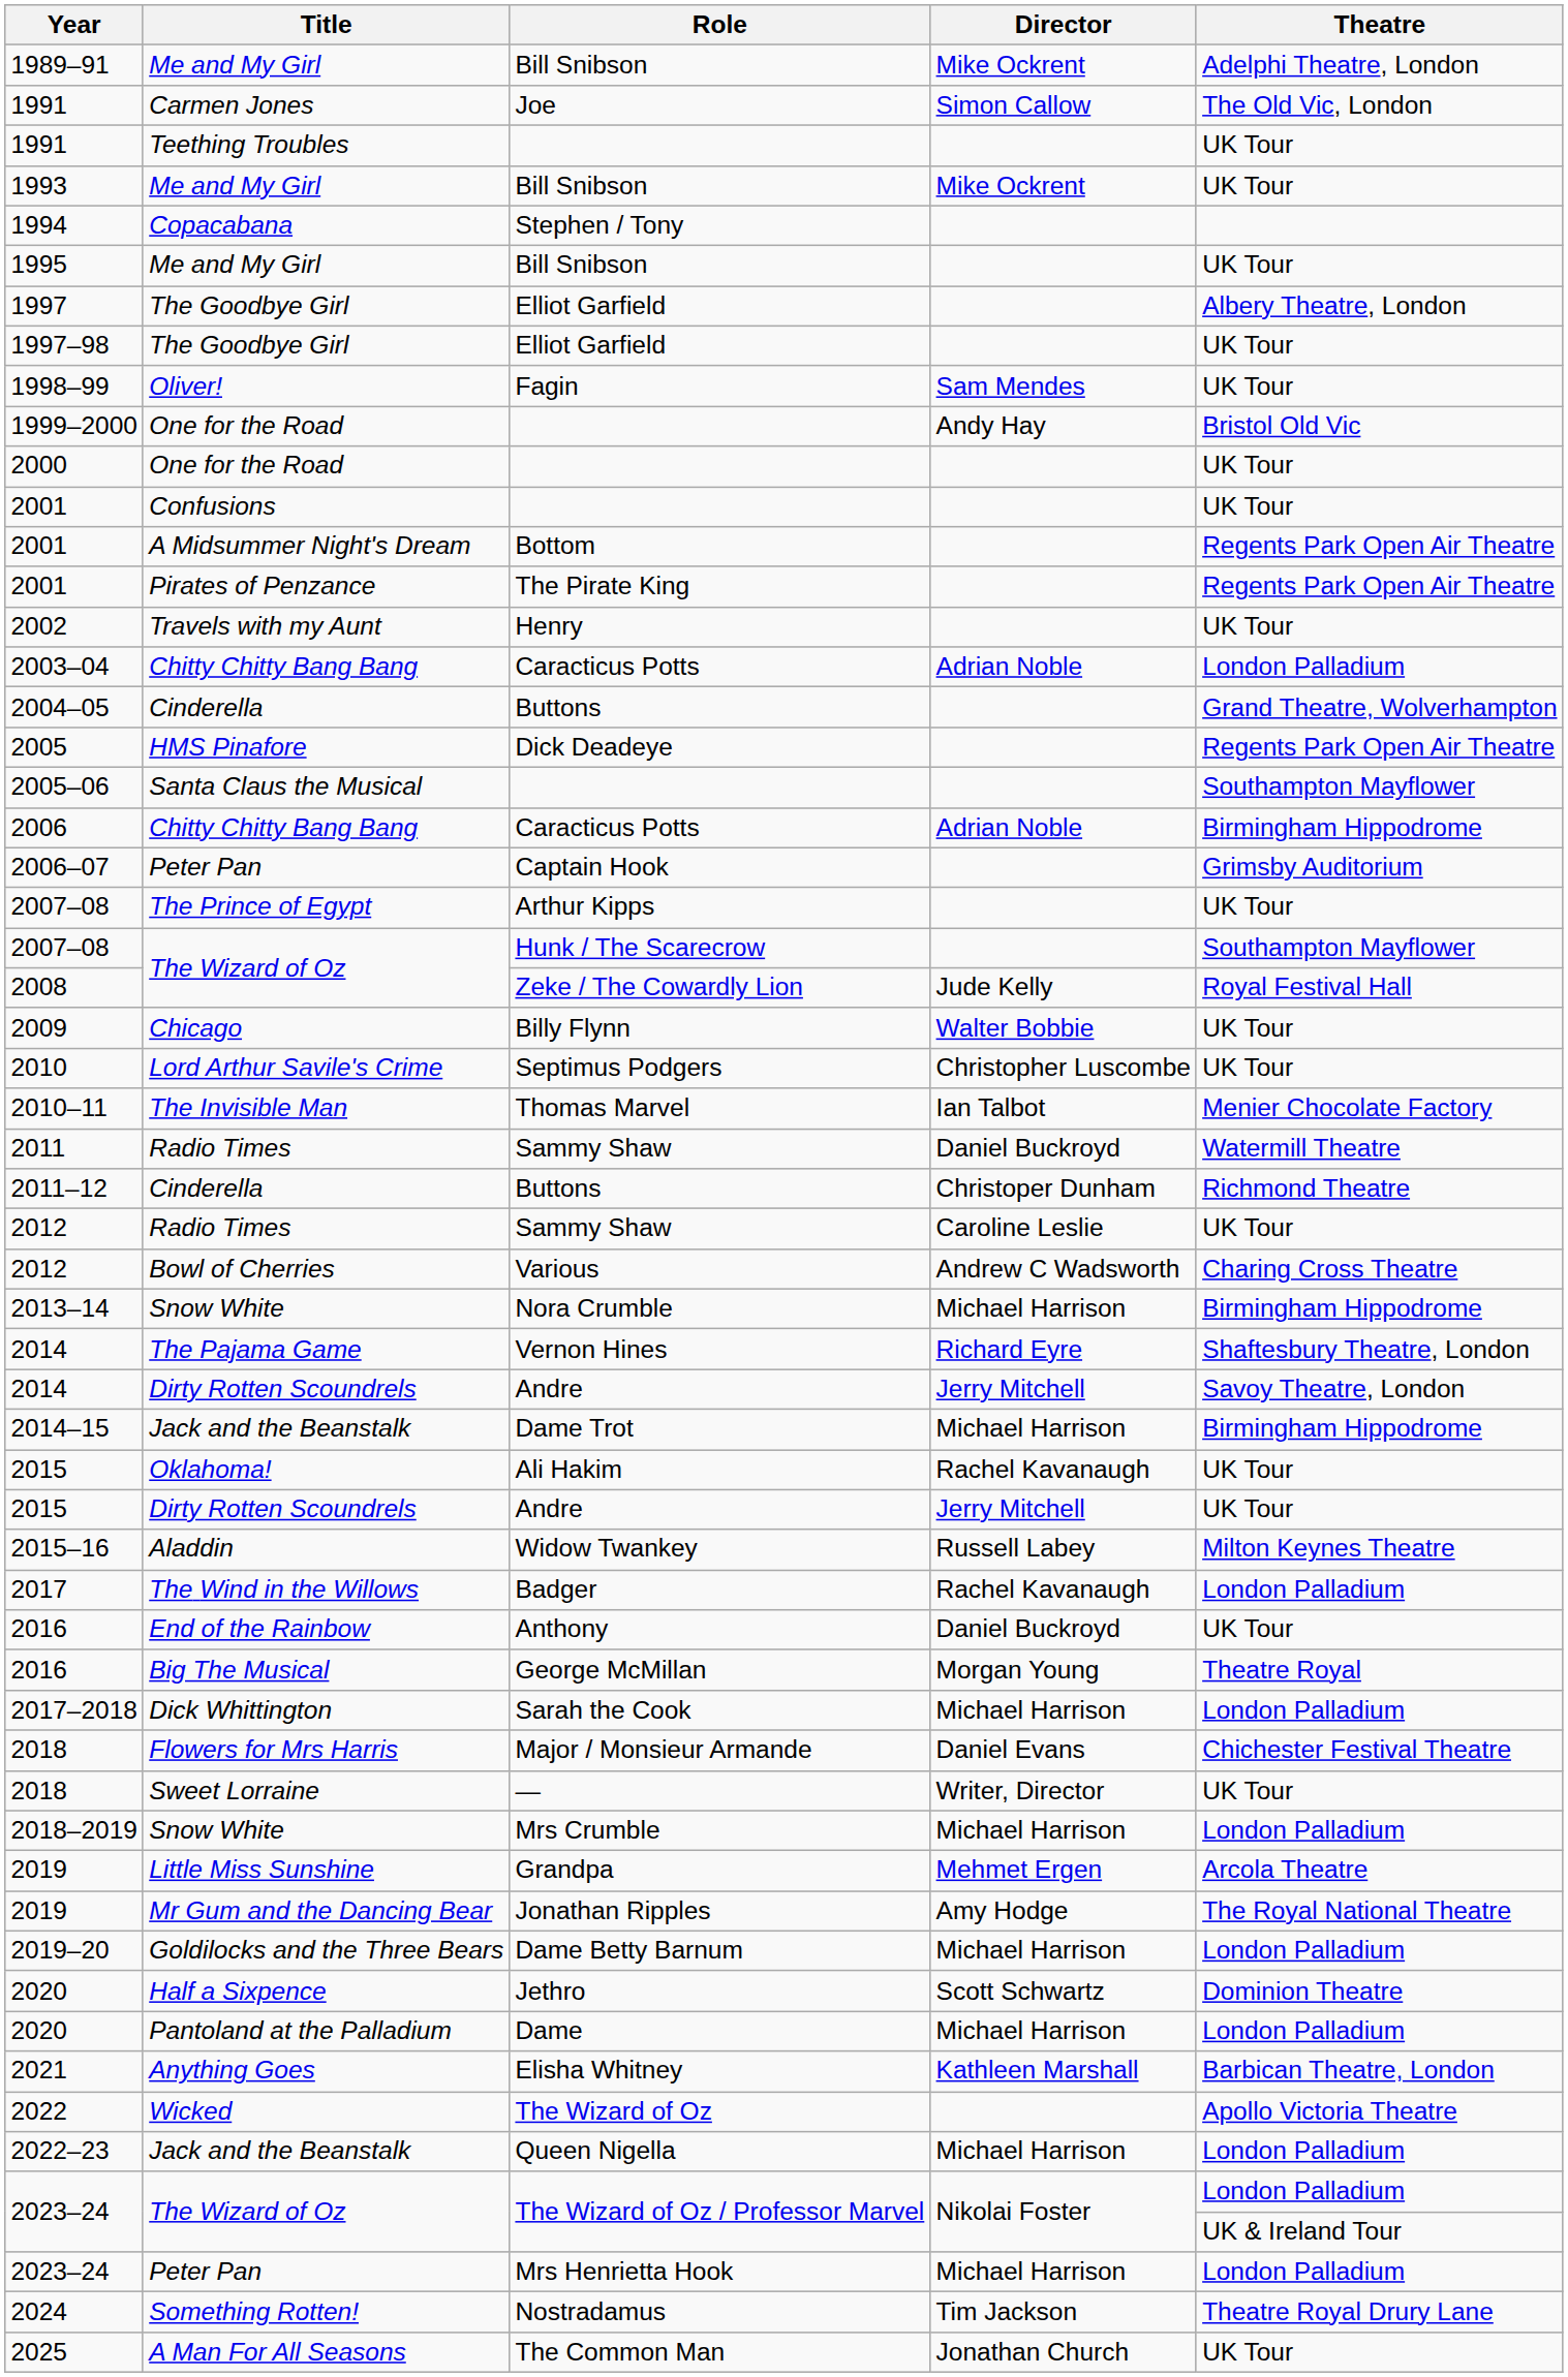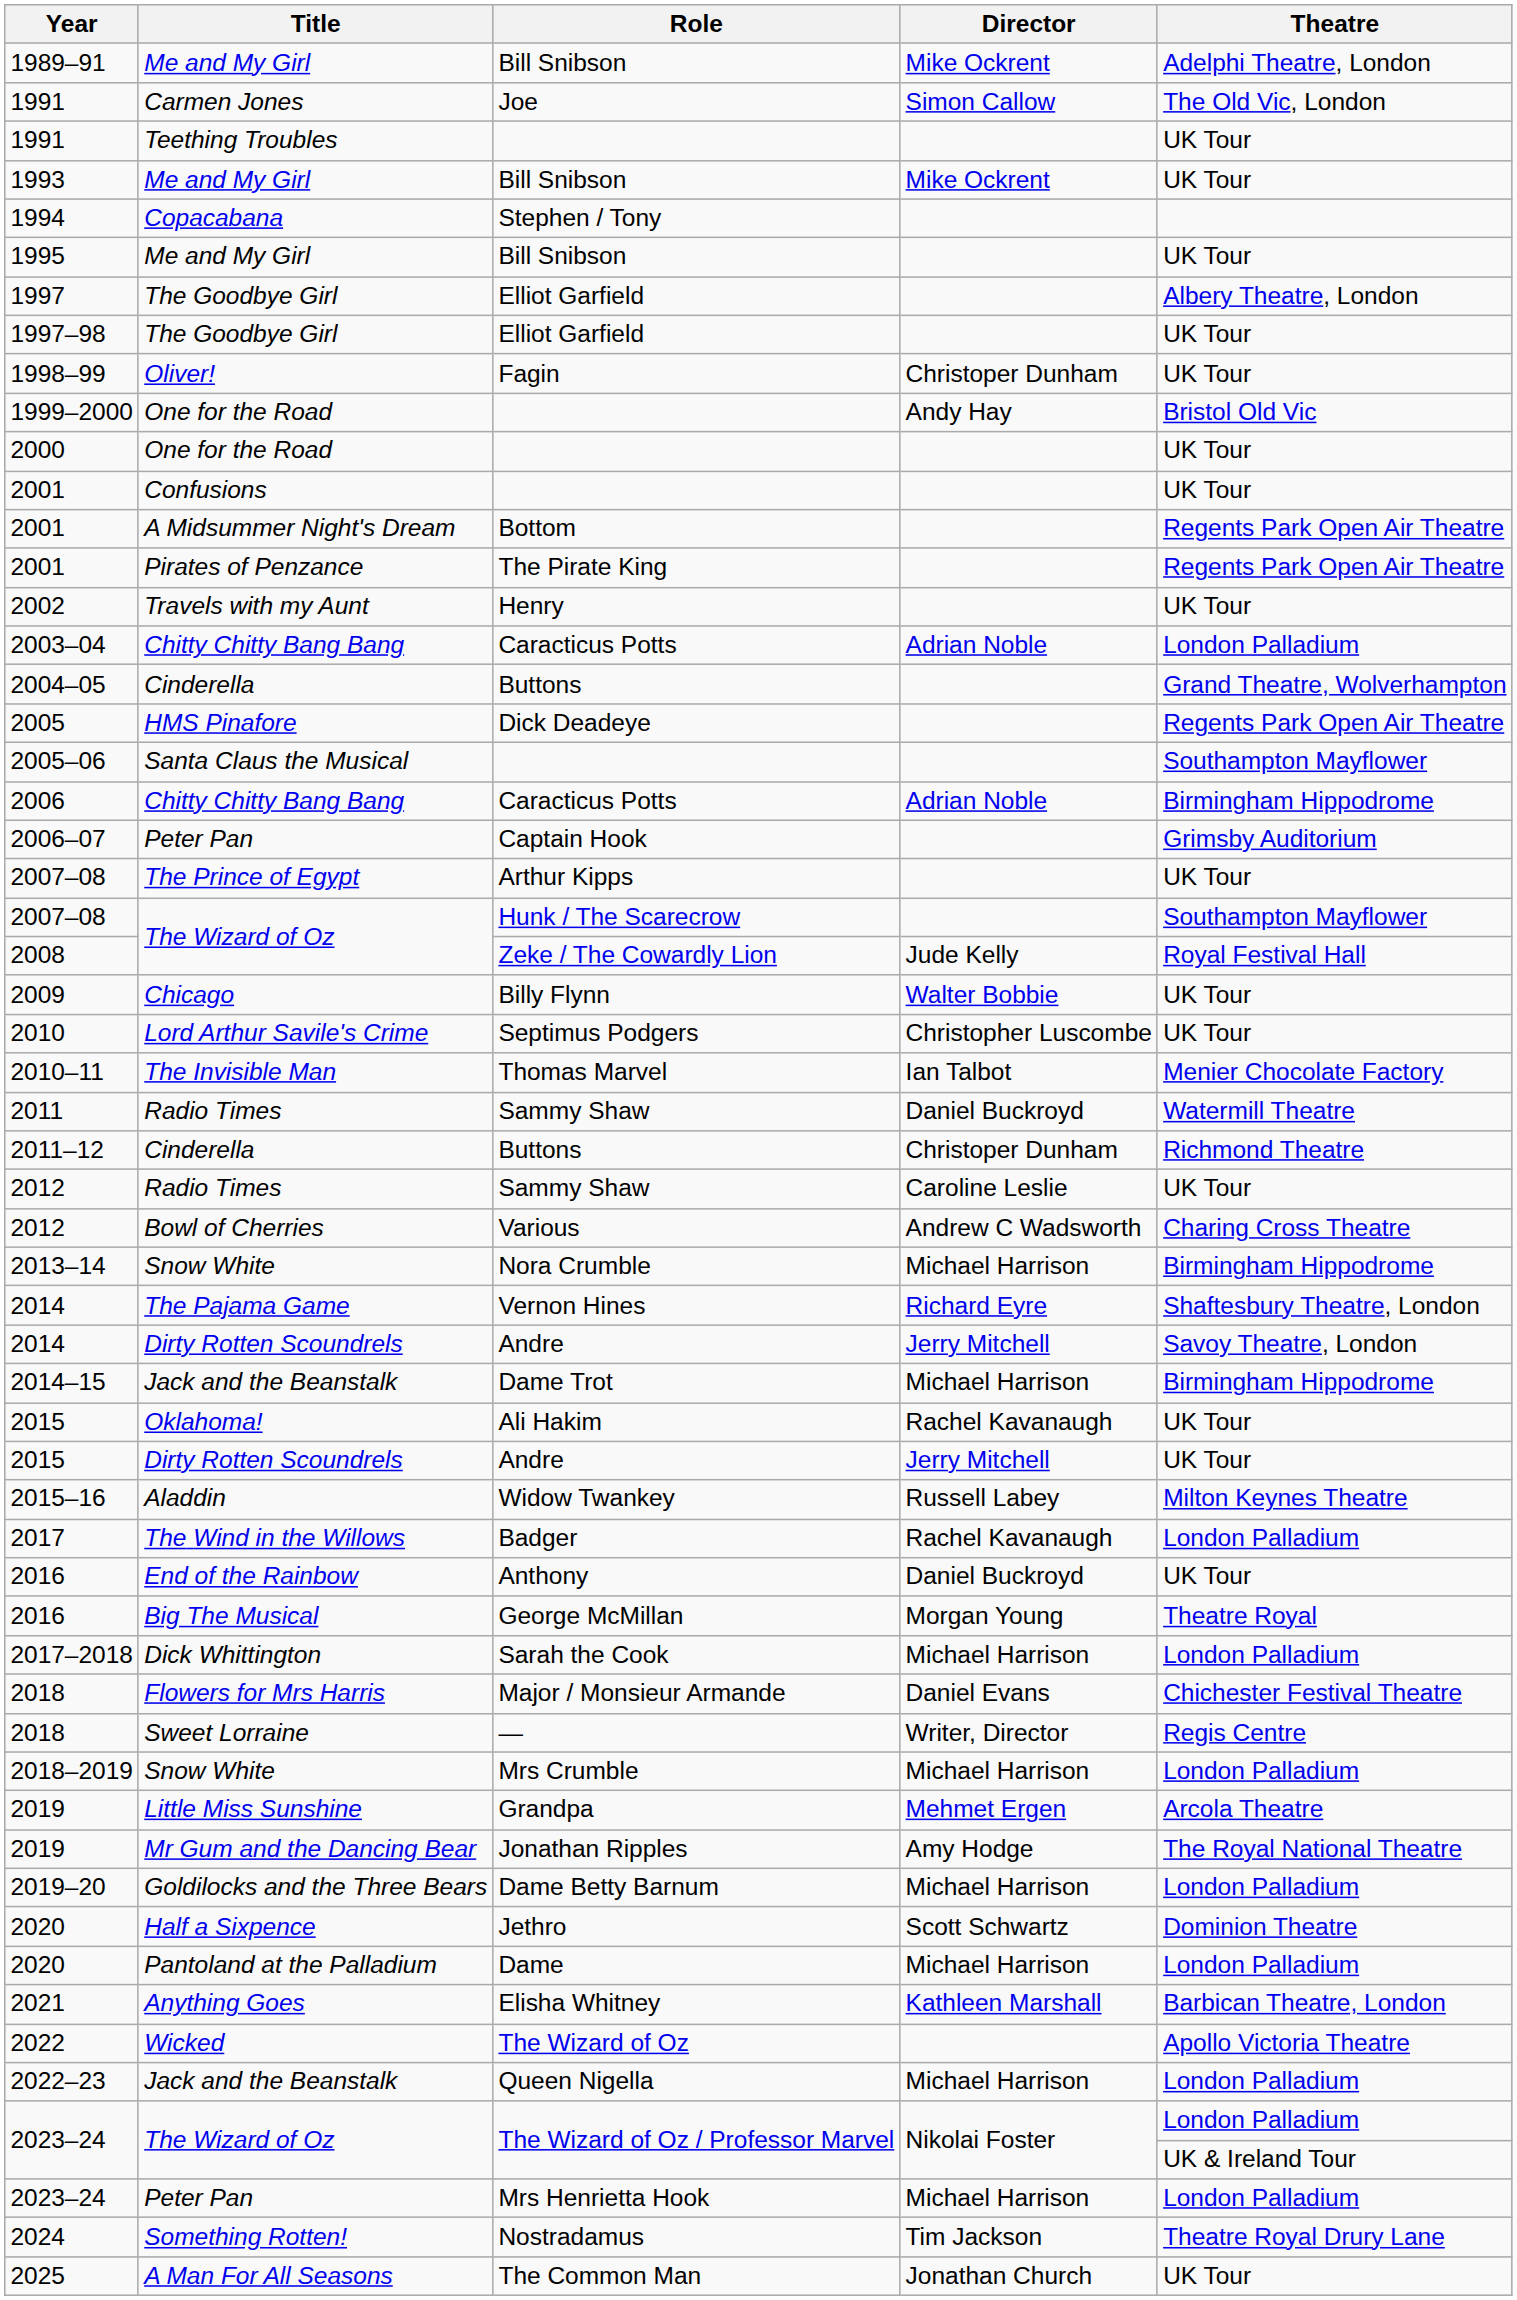Fagin | Director: Sam Mendes -> Christoper Dunham
— | Theatre: UK Tour -> Regis Centre
